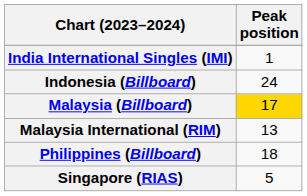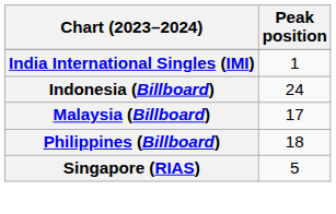Malaysia (Billboard) | Peak position: gold background -> no background
- row: Malaysia International (RIM) | 13
